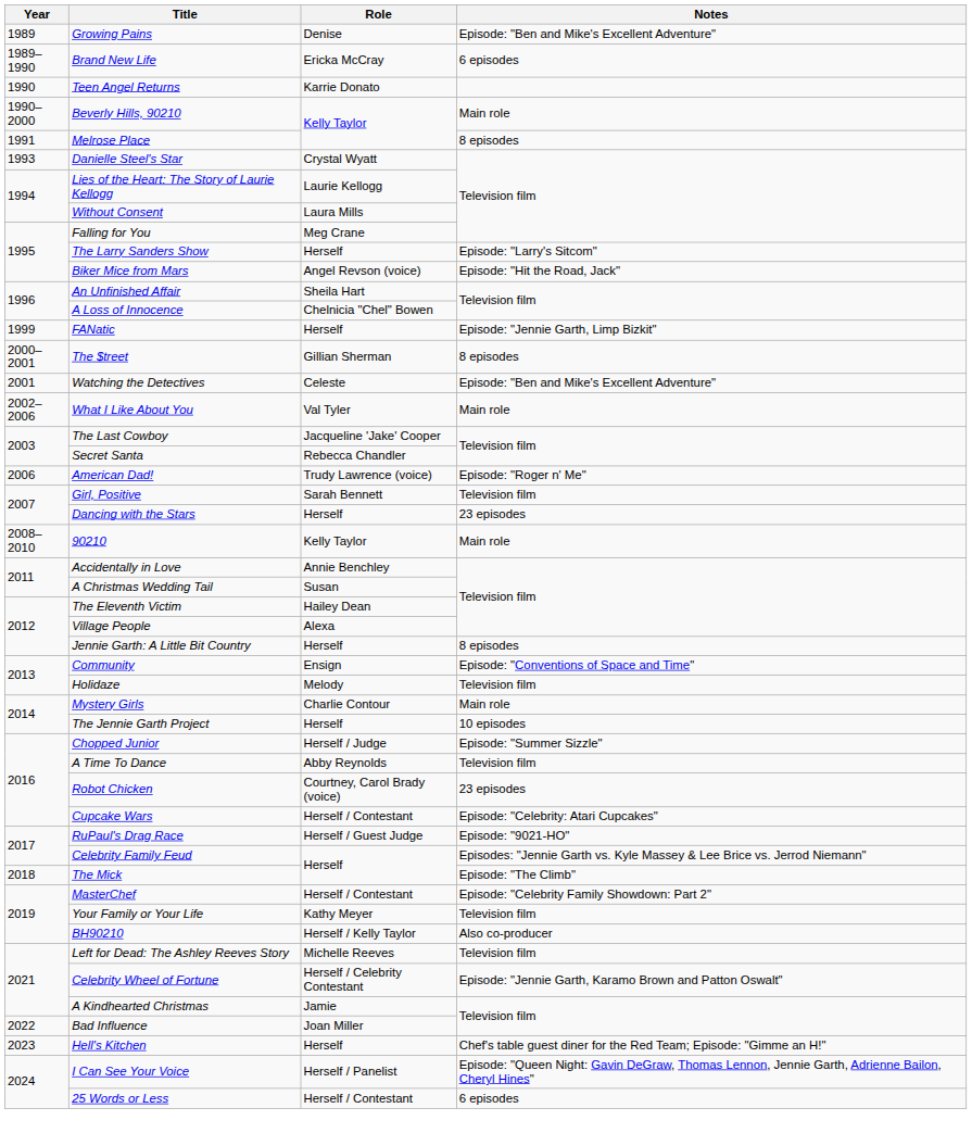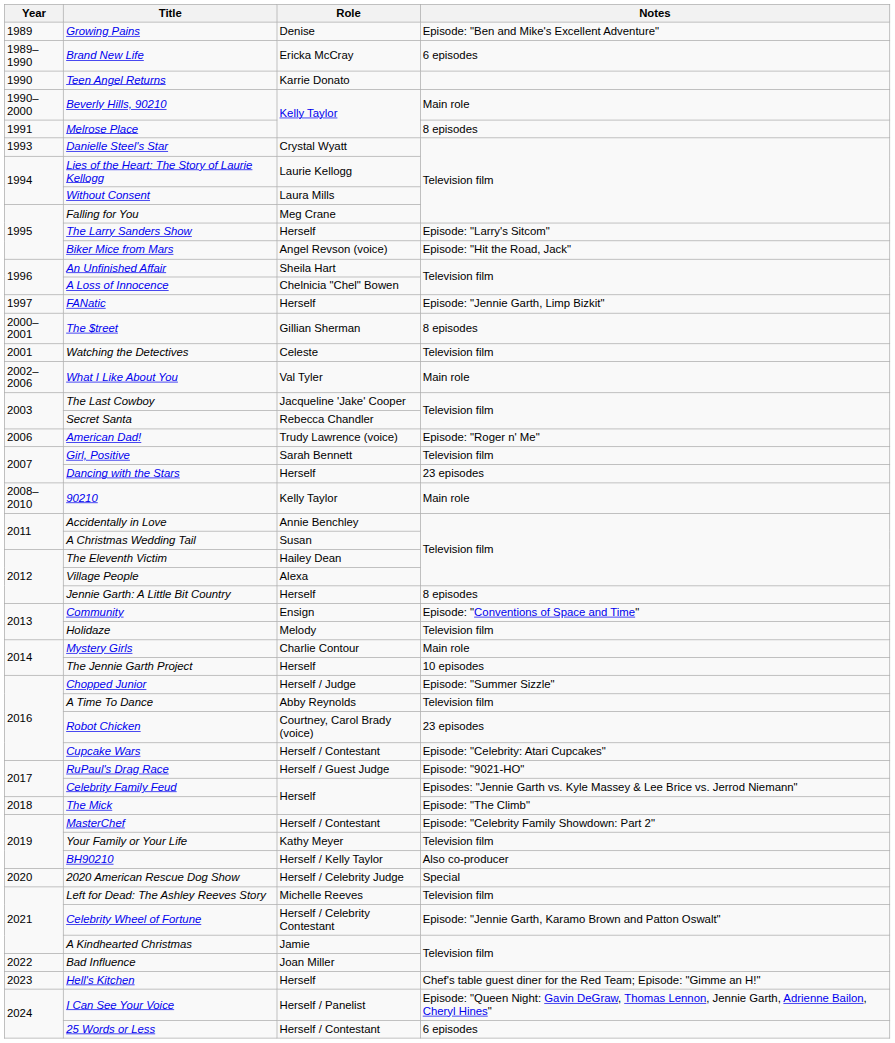FANatic | Year: 1999 -> 1997
Watching the Detectives | Notes: Episode: "Ben and Mike's Excellent Adventure" -> Television film
+ row: 2020 | 2020 American Rescue Dog Show | Herself / Celebrity Judge | Special
